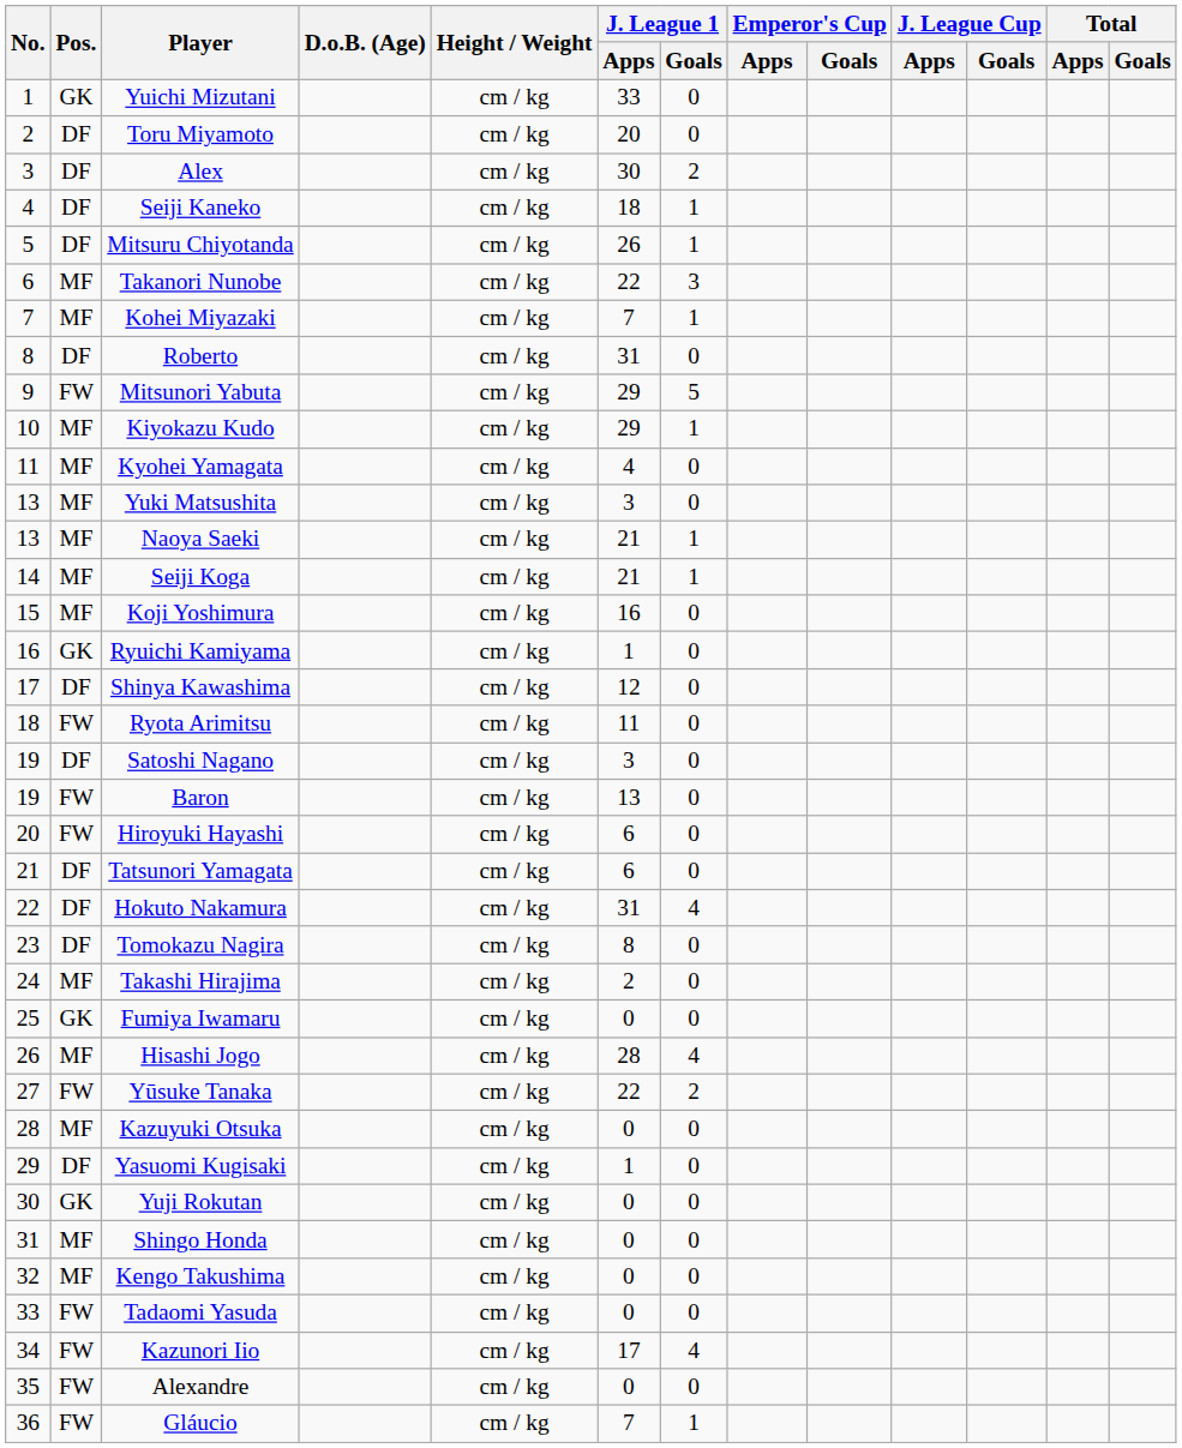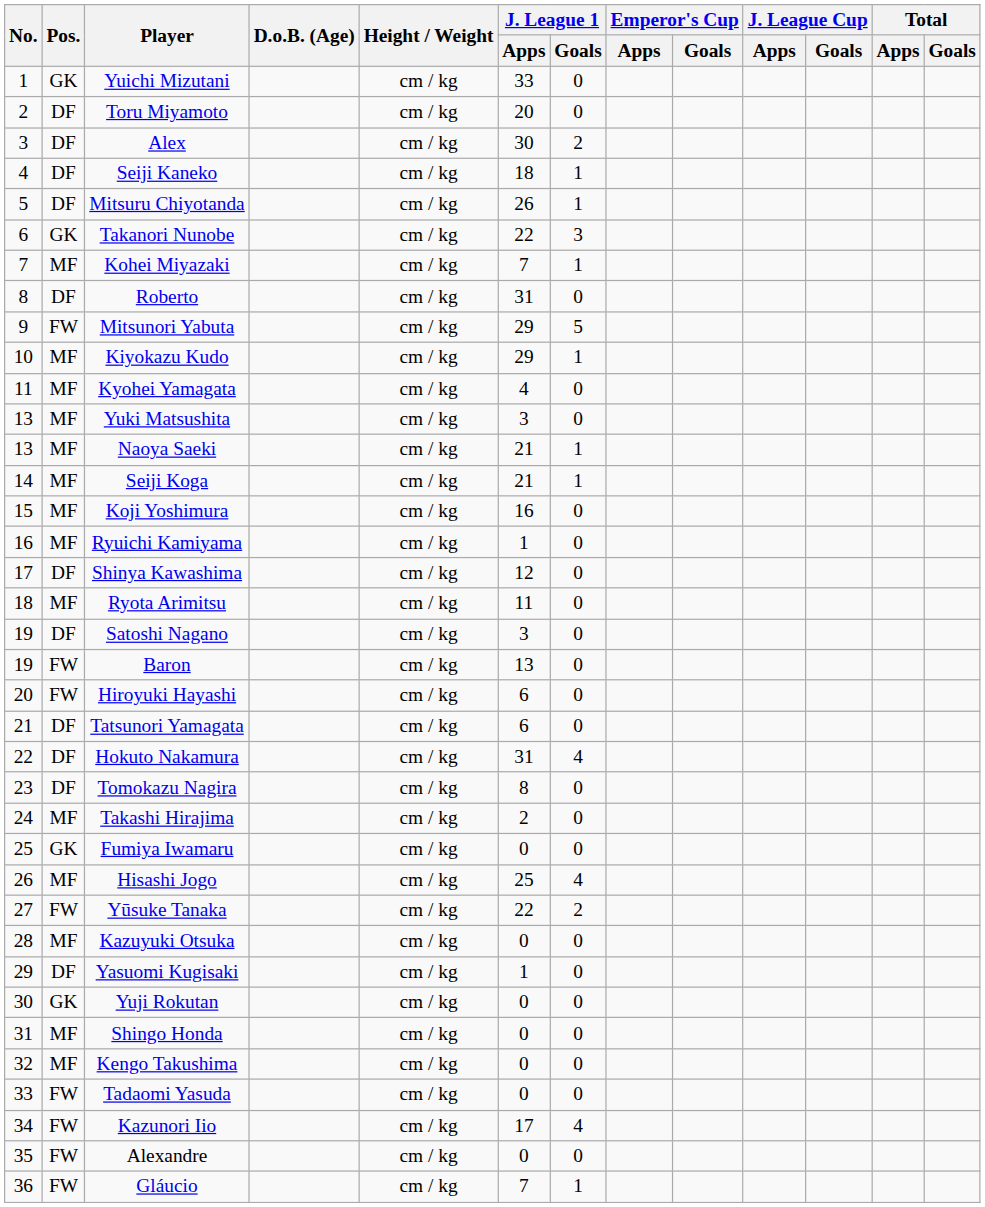Takanori Nunobe | Pos.: MF -> GK
Ryuichi Kamiyama | Pos.: GK -> MF
Ryota Arimitsu | Pos.: FW -> MF
Hisashi Jogo | J. League 1 / Apps: 28 -> 25
